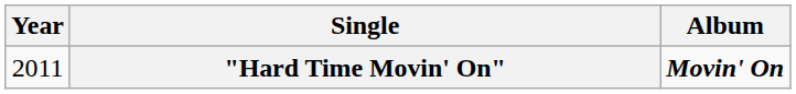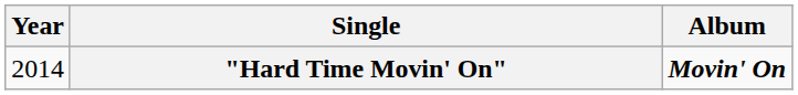"Hard Time Movin' On" | Year: 2011 -> 2014
